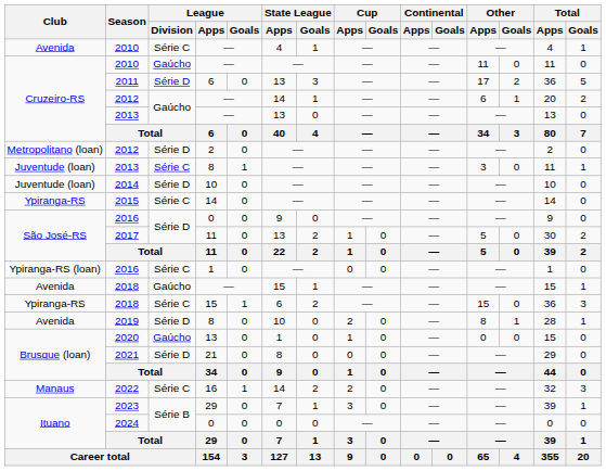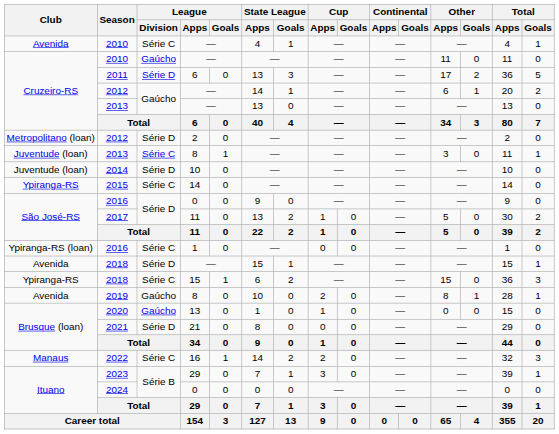Avenida / 2018 | League / Division: Gaúcho -> Série D
2019 | League / Division: Série D -> Gaúcho
